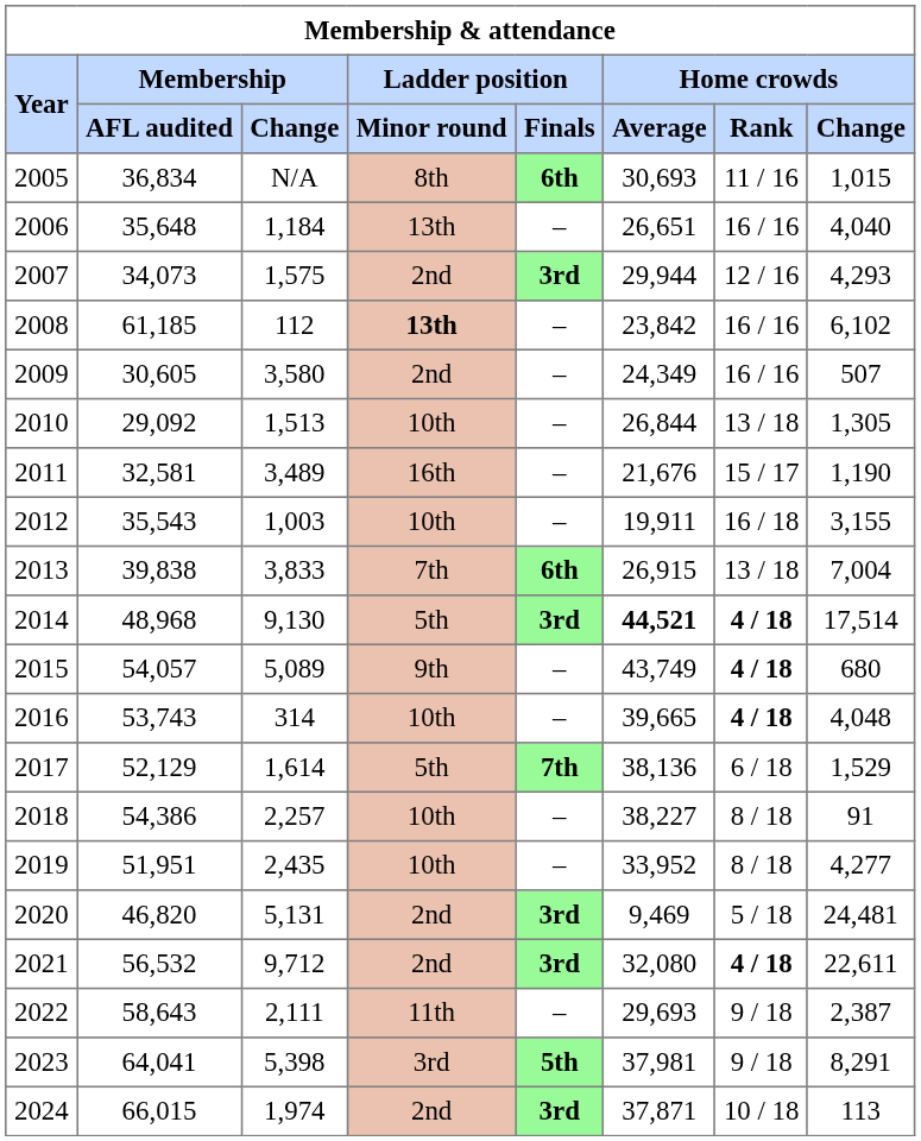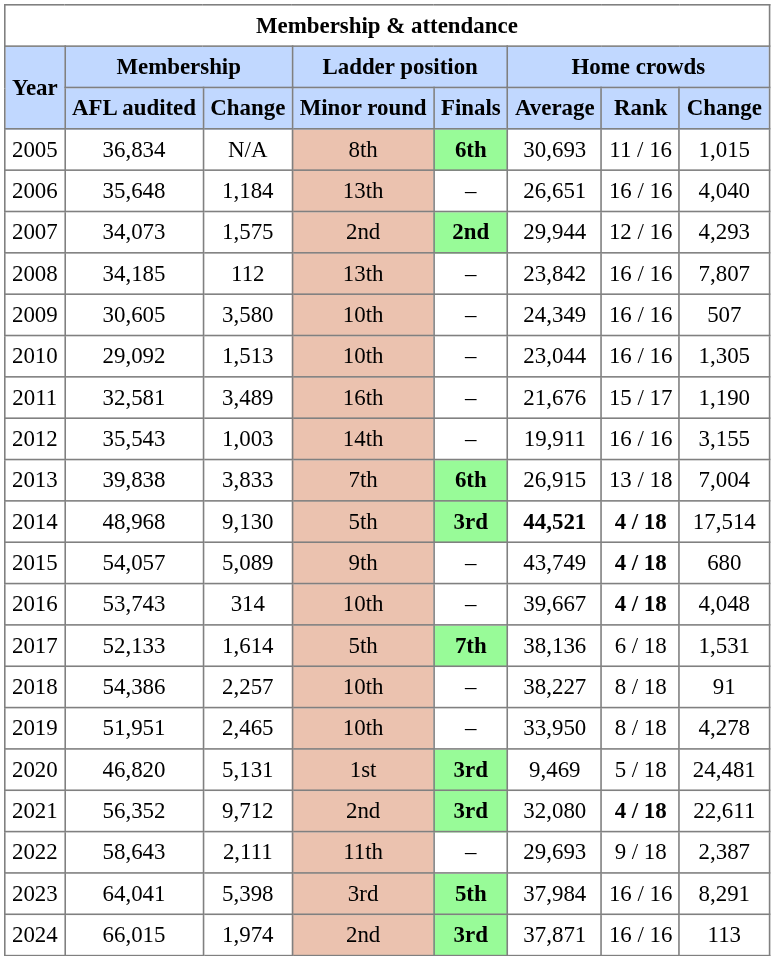2007 | Ladder position / Finals: 3rd -> 2nd
2008 | Membership / AFL audited: 61,185 -> 34,185
2008 | Ladder position / Minor round: bold -> normal
2008 | Home crowds / Change: 6,102 -> 7,807
2009 | Ladder position / Minor round: 2nd -> 10th
2010 | Home crowds / Average: 26,844 -> 23,044
2010 | Home crowds / Rank: 13 / 18 -> 16 / 16
2012 | Ladder position / Minor round: 10th -> 14th
2012 | Home crowds / Rank: 16 / 18 -> 16 / 16
2016 | Home crowds / Average: 39,665 -> 39,667
2017 | Membership / AFL audited: 52,129 -> 52,133
2017 | Home crowds / Change: 1,529 -> 1,531
2019 | Membership / Change: 2,435 -> 2,465
2019 | Home crowds / Average: 33,952 -> 33,950
2019 | Home crowds / Change: 4,277 -> 4,278
2020 | Ladder position / Minor round: 2nd -> 1st
2021 | Membership / AFL audited: 56,532 -> 56,352
2023 | Home crowds / Average: 37,981 -> 37,984
2023 | Home crowds / Rank: 9 / 18 -> 16 / 16
2024 | Home crowds / Rank: 10 / 18 -> 16 / 16
